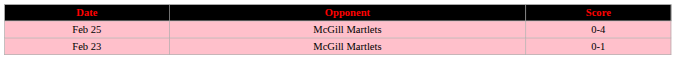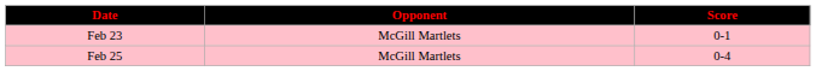rows swapped: Feb 23 <-> Feb 25
